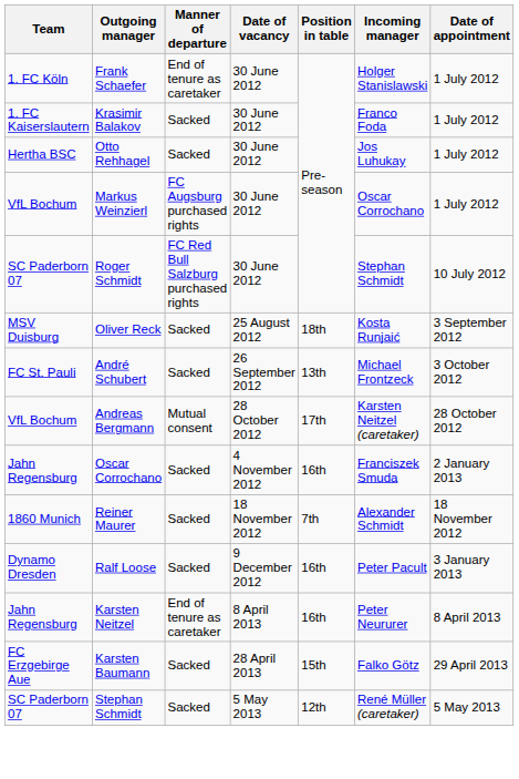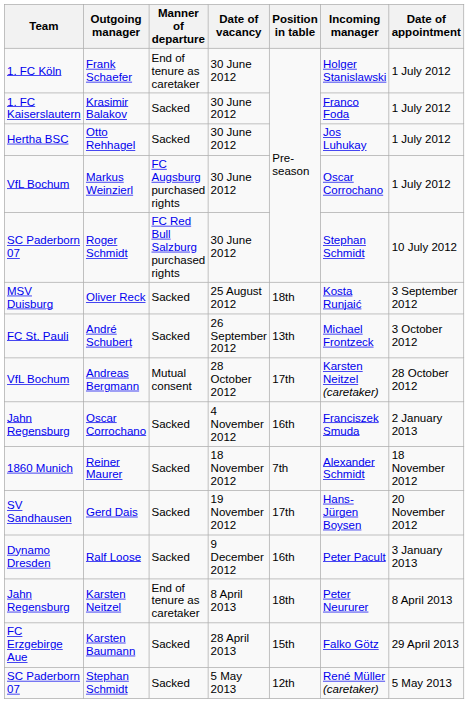+ row: SV Sandhausen | Gerd Dais | Sacked | 19 November 2012 | 17th | Hans-Jürgen Boysen | 20 November 2012
Karsten Neitzel | Position in table: 16th -> 18th
